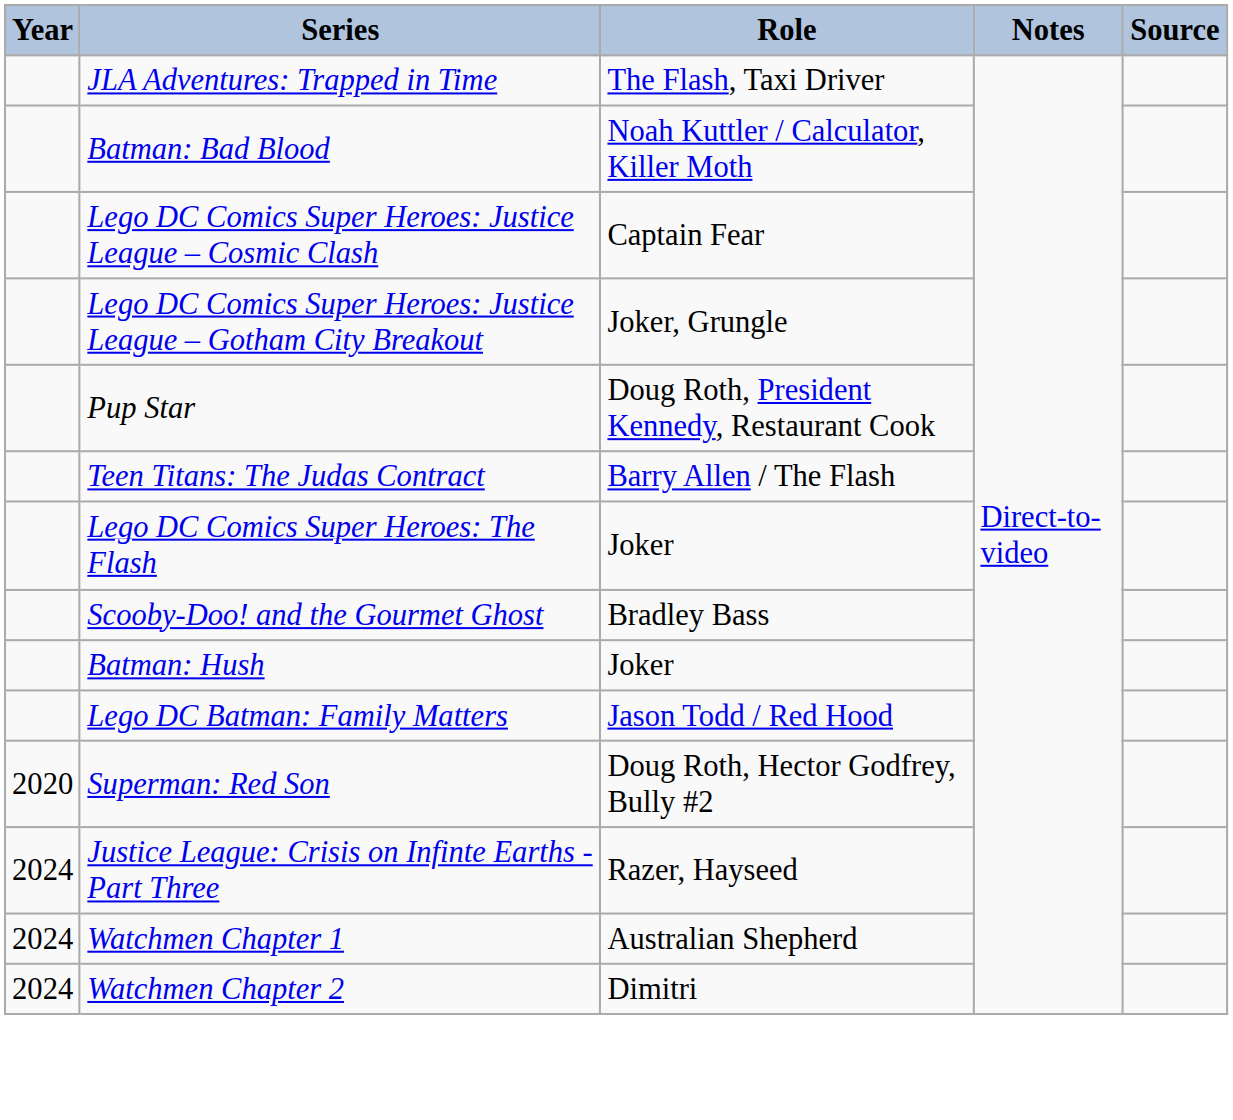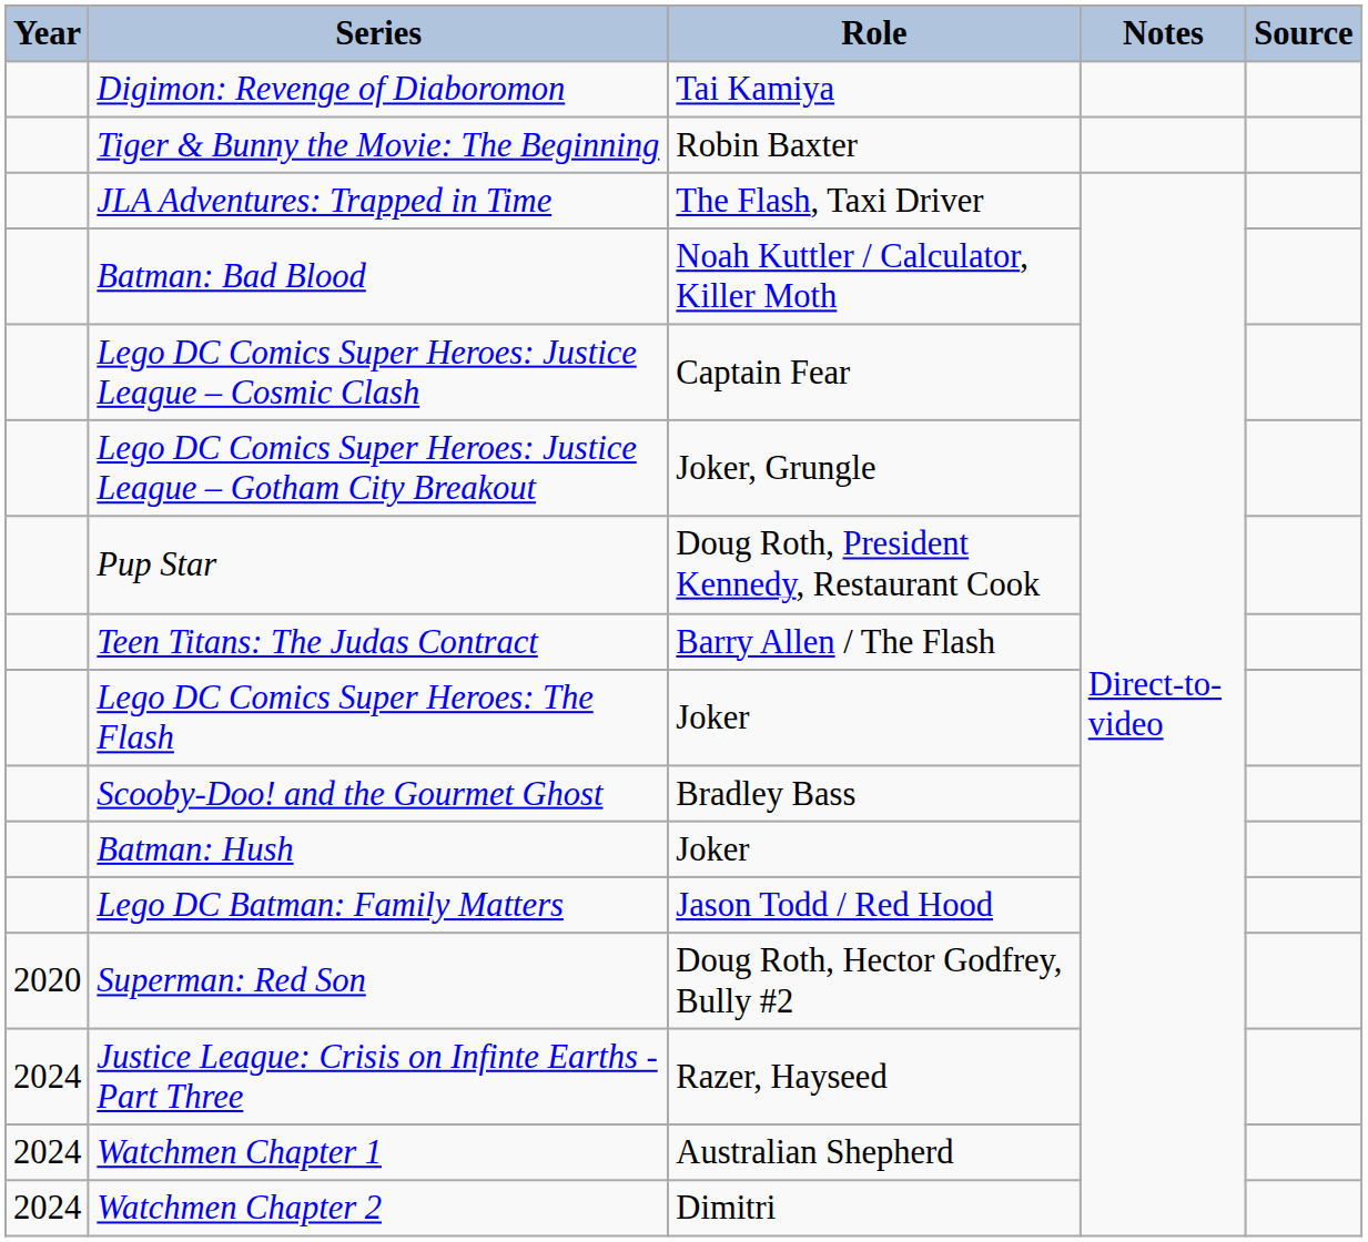+ row: Digimon: Revenge of Diaboromon | Tai Kamiya
+ row: Tiger & Bunny the Movie: The Beginning | Robin Baxter
